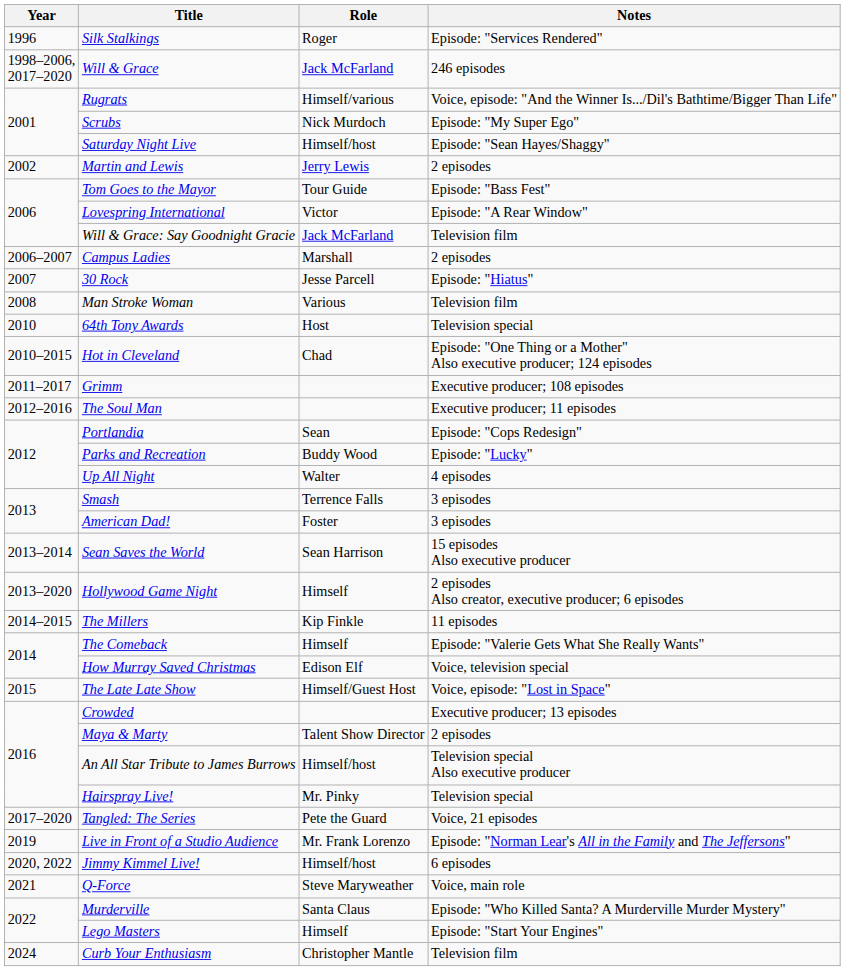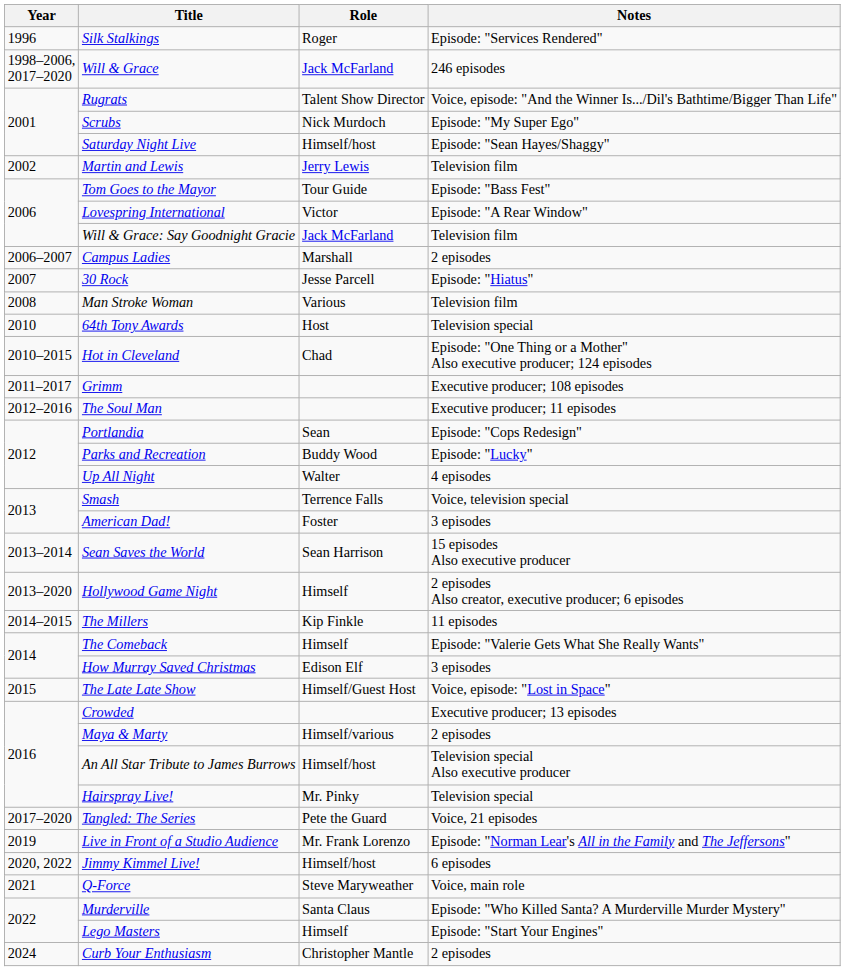Rugrats | Role: Himself/various -> Talent Show Director
Martin and Lewis | Notes: 2 episodes -> Television film
Smash | Notes: 3 episodes -> Voice, television special
How Murray Saved Christmas | Notes: Voice, television special -> 3 episodes
Maya & Marty | Role: Talent Show Director -> Himself/various
Curb Your Enthusiasm | Notes: Television film -> 2 episodes
